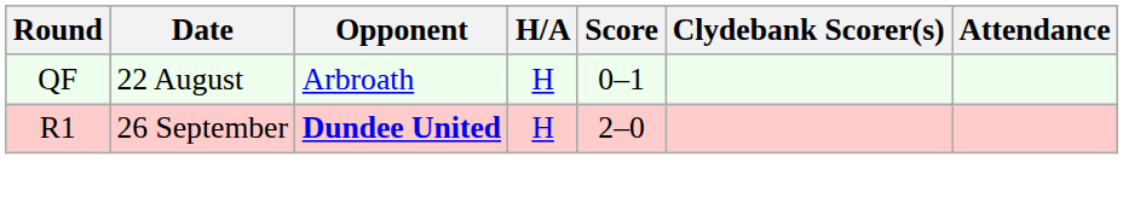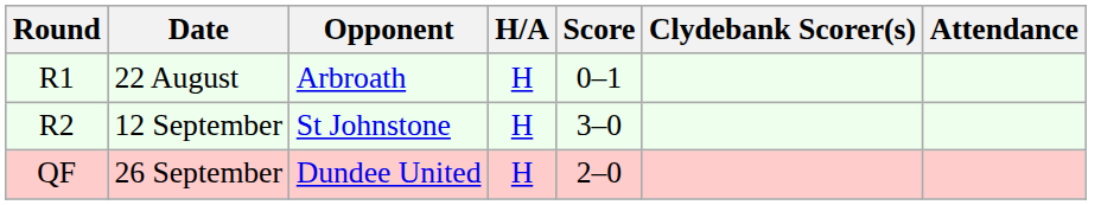22 August | Round: QF -> R1
+ row: R2 | 12 September | St Johnstone | H | 3–0
26 September | Round: R1 -> QF
26 September | Opponent: bold -> normal
